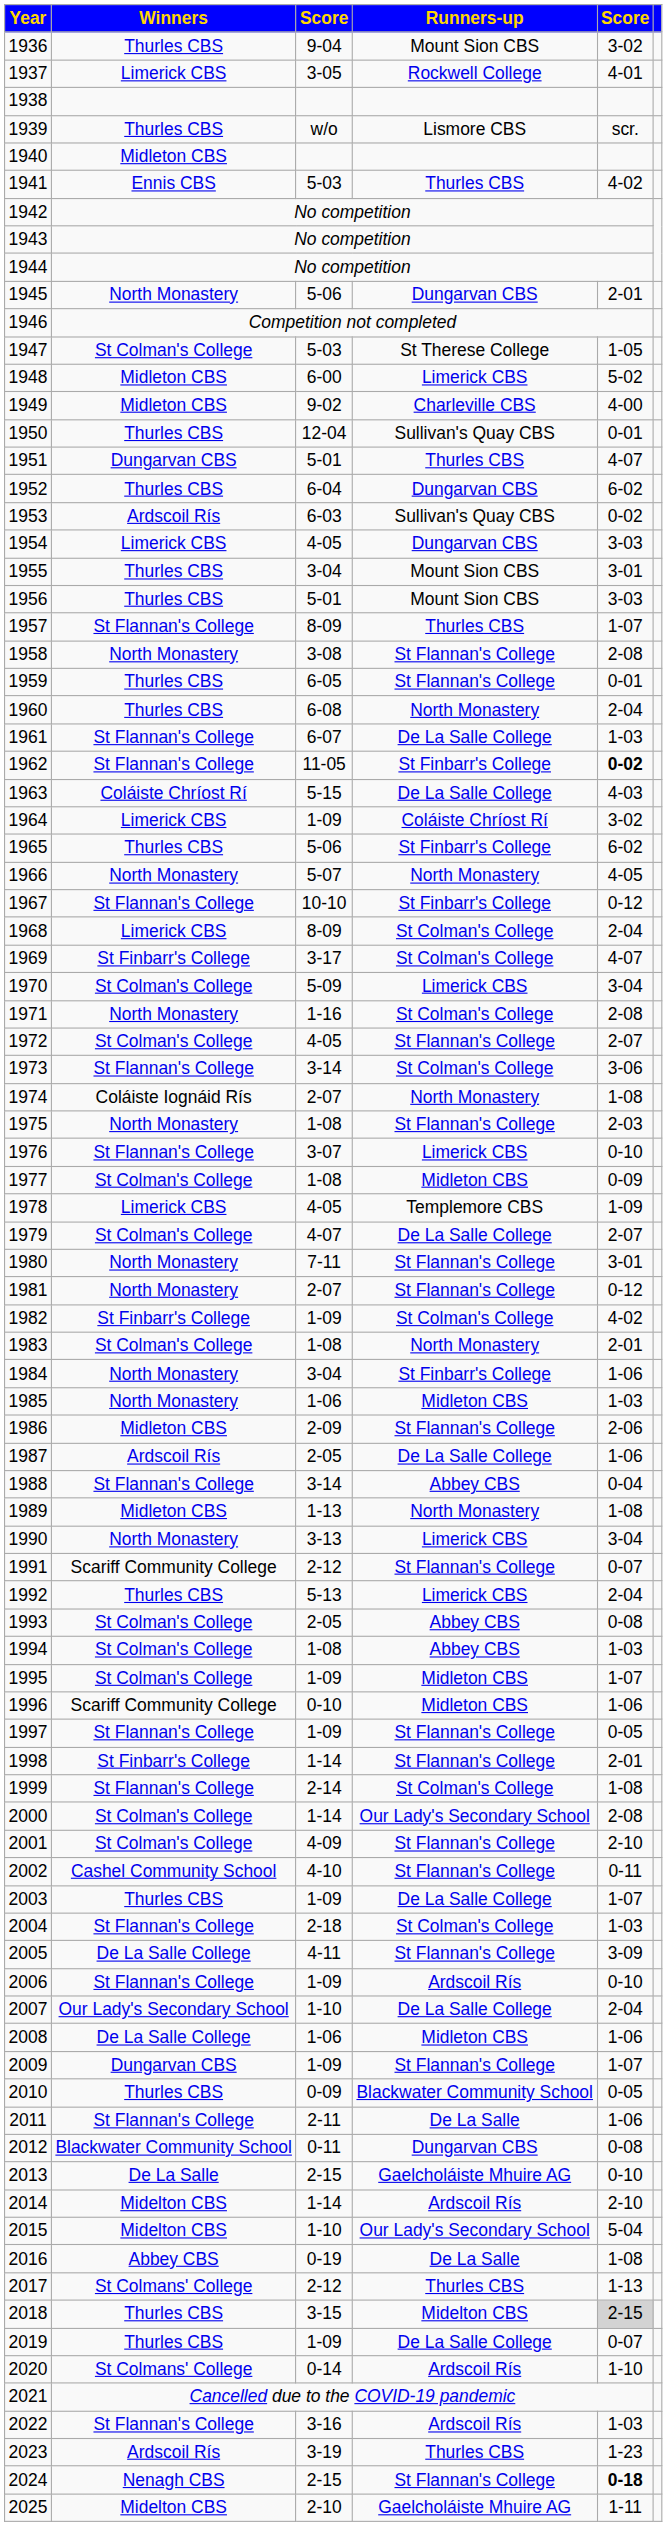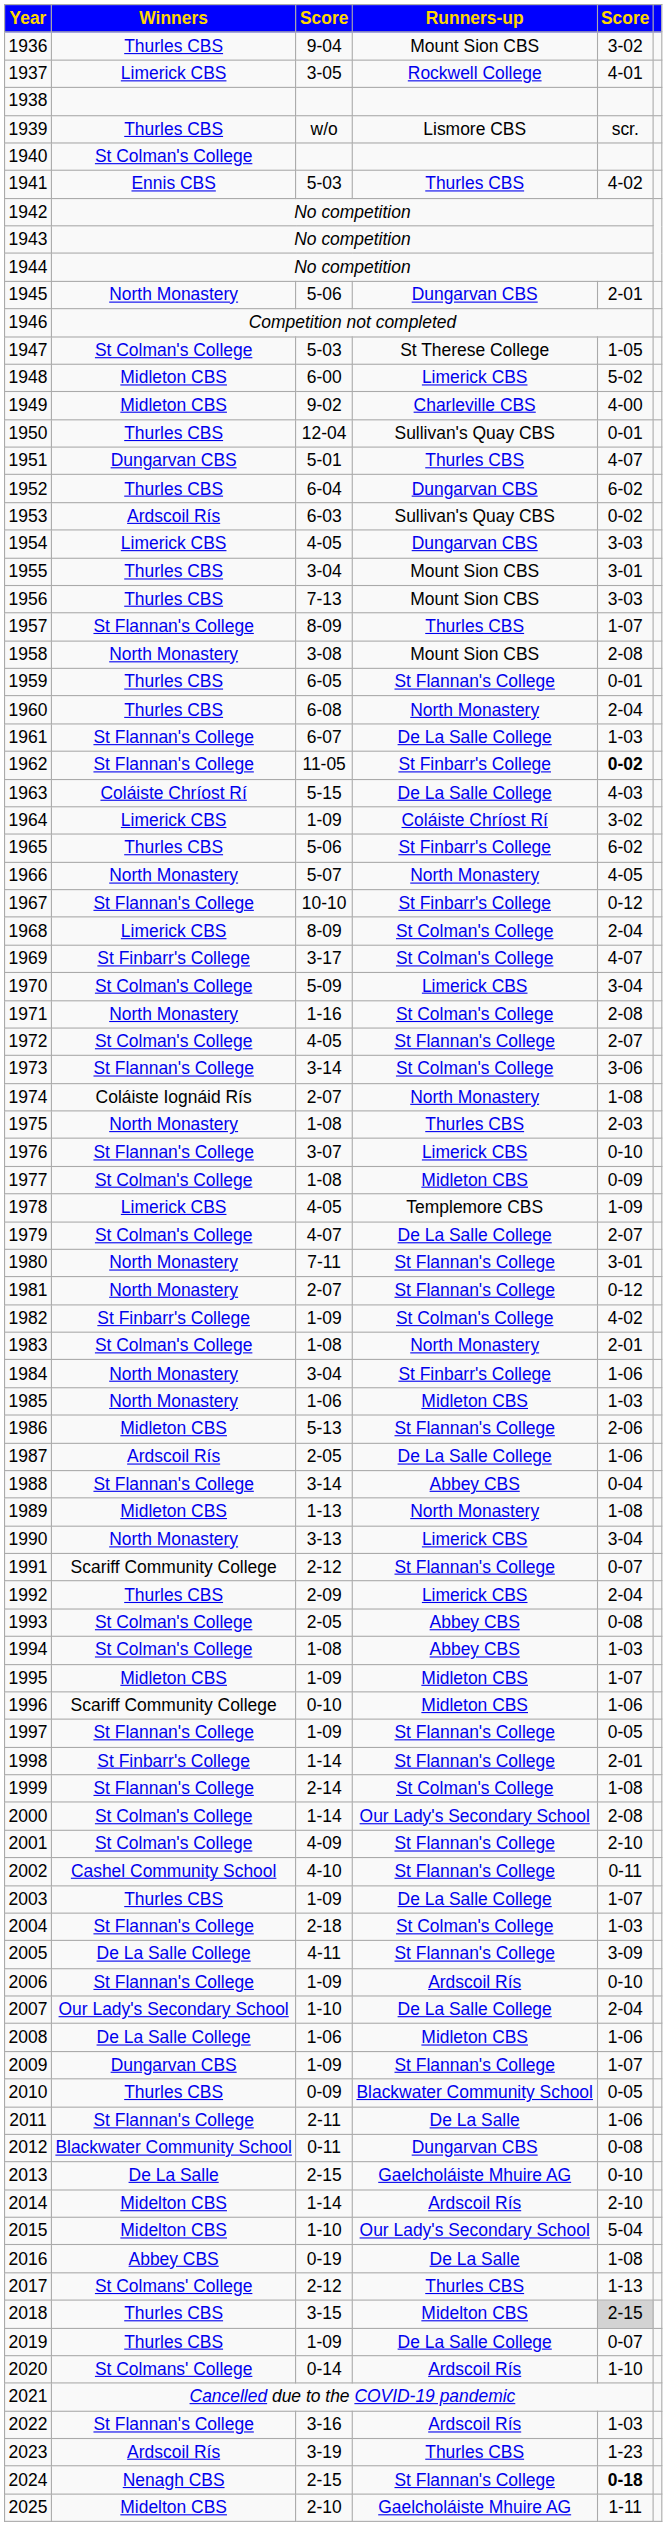1940 | Winners: Midleton CBS -> St Colman's College
1956 | column 3: 5-01 -> 7-13
1958 | Runners-up: St Flannan's College -> Mount Sion CBS
1975 | Runners-up: St Flannan's College -> Thurles CBS
1986 | column 3: 2-09 -> 5-13
1992 | column 3: 5-13 -> 2-09
1995 | Winners: St Colman's College -> Midleton CBS
